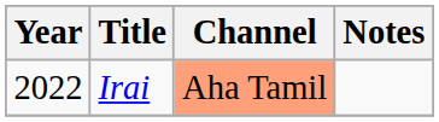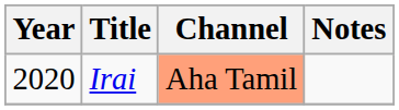Irai | Year: 2022 -> 2020
